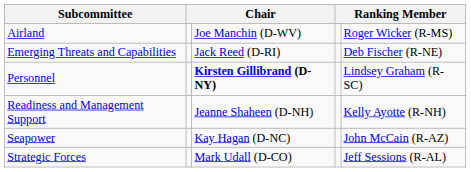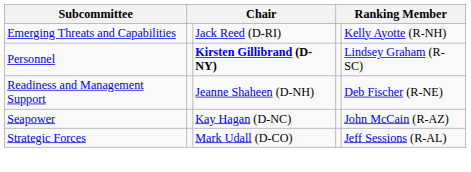- row: Airland | Joe Manchin (D-WV) | Roger Wicker (R-MS)
Emerging Threats and Capabilities | column 5: Deb Fischer (R-NE) -> Kelly Ayotte (R-NH)
Readiness and Management Support | column 5: Kelly Ayotte (R-NH) -> Deb Fischer (R-NE)
